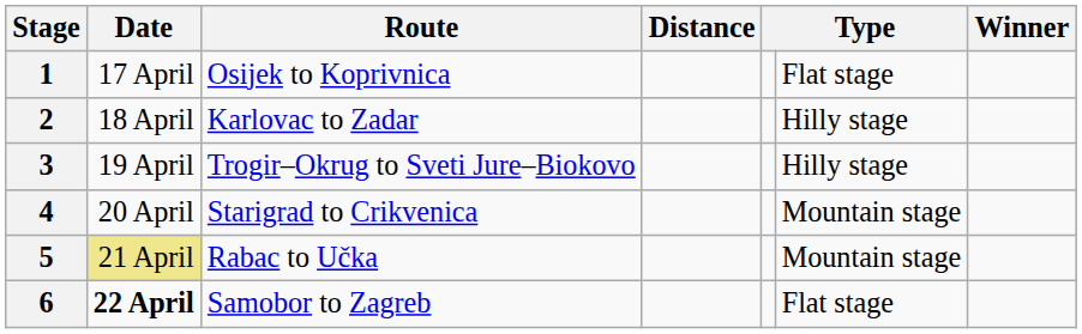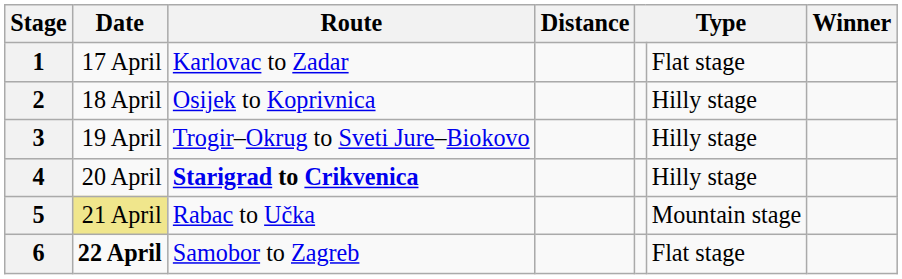1 | Route: Osijek to Koprivnica -> Karlovac to Zadar
2 | Route: Karlovac to Zadar -> Osijek to Koprivnica
4 | Route: normal -> bold
4 | column 6: Mountain stage -> Hilly stage
